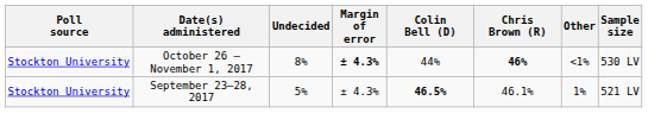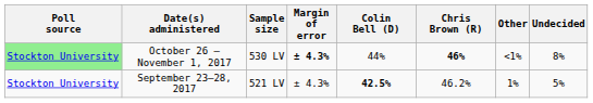columns swapped: Sample size <-> Undecided
October 26 – November 1, 2017 | Poll source: no background -> lightgreen background
September 23–28, 2017 | Colin Bell (D): 46.5% -> 42.5%
September 23–28, 2017 | Chris Brown (R): 46.1% -> 46.2%
